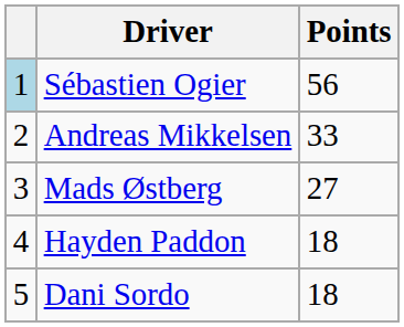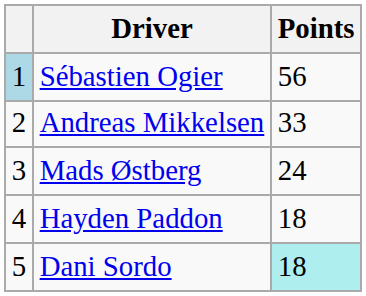Mads Østberg | Points: 27 -> 24
Dani Sordo | Points: no background -> paleturquoise background
